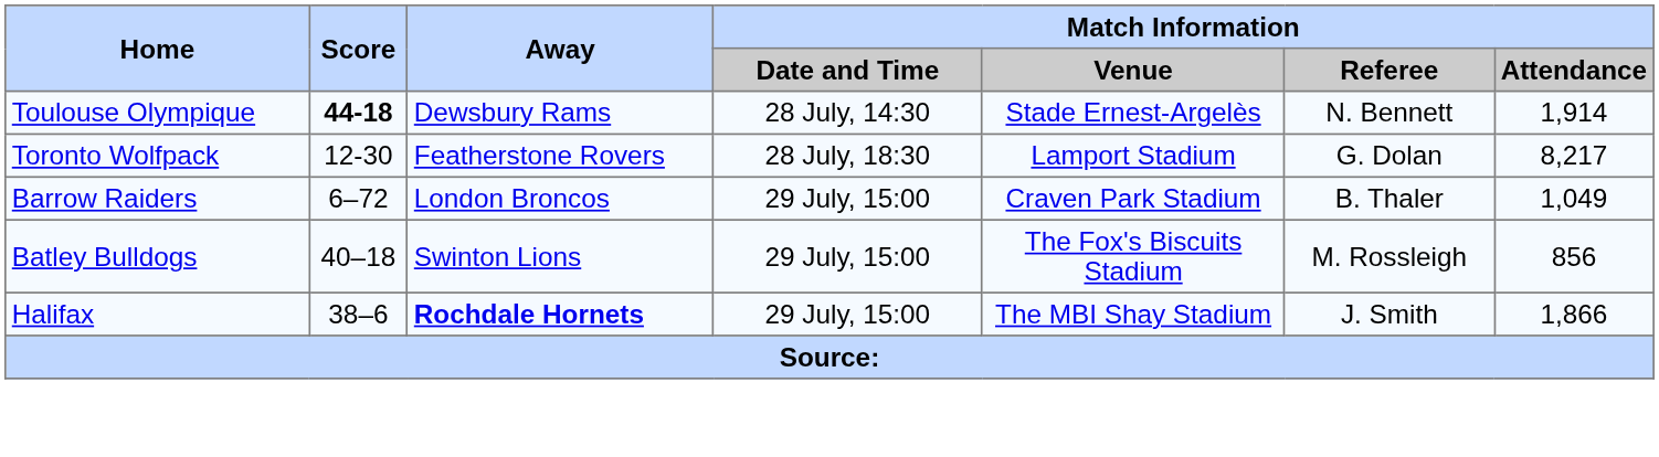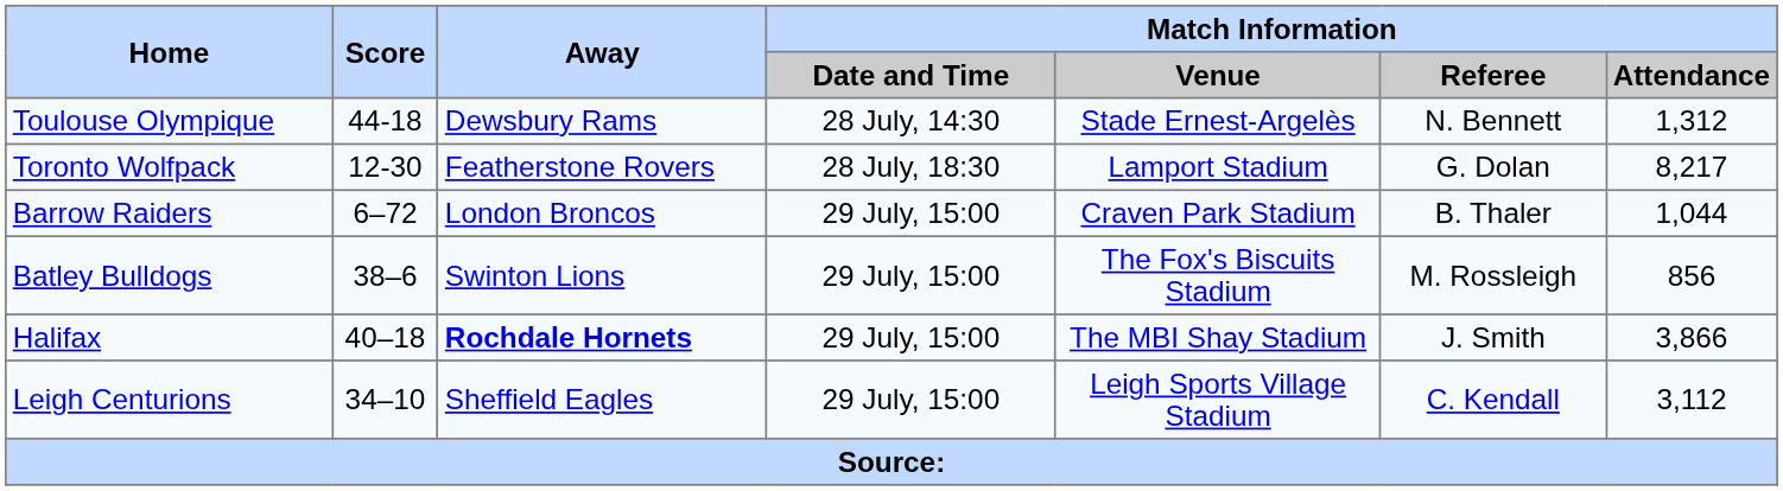Toulouse Olympique | Score: bold -> normal
Toulouse Olympique | Match Information / Attendance: 1,914 -> 1,312
Barrow Raiders | Match Information / Attendance: 1,049 -> 1,044
Batley Bulldogs | Score: 40–18 -> 38–6
Halifax | Score: 38–6 -> 40–18
Halifax | Match Information / Attendance: 1,866 -> 3,866
+ row: Leigh Centurions | 34–10 | Sheffield Eagles | 29 July, 15:00 | Leigh Sports Village Stadium | C. Kendall | 3,112
